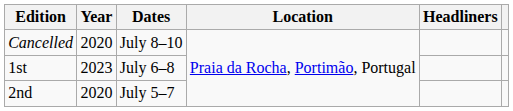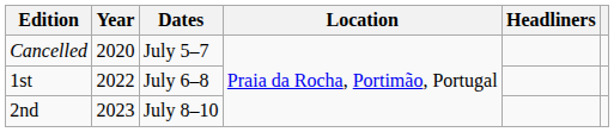Cancelled | Dates: July 8–10 -> July 5–7
1st | Year: 2023 -> 2022
2nd | Year: 2020 -> 2023
2nd | Dates: July 5–7 -> July 8–10
